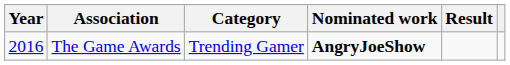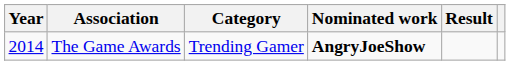The Game Awards | Year: 2016 -> 2014
